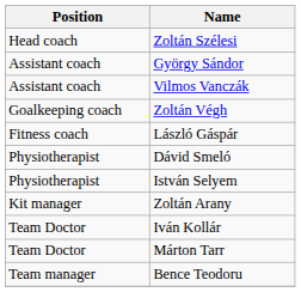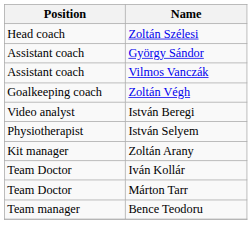- row: Fitness coach | László Gáspár
+ row: Video analyst | István Beregi
- row: Physiotherapist | Dávid Smeló
